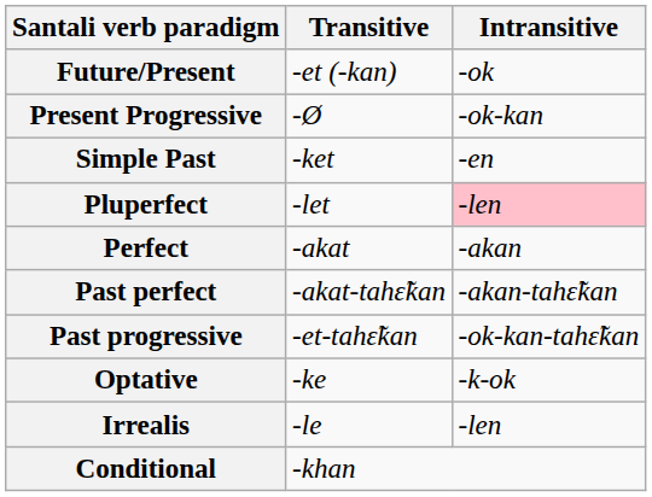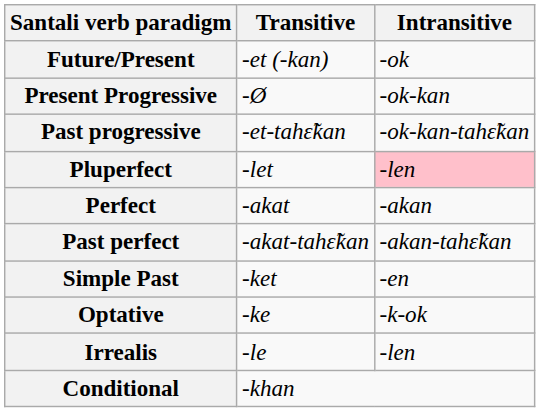rows swapped: Simple Past <-> Past progressive
